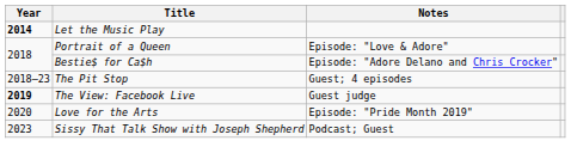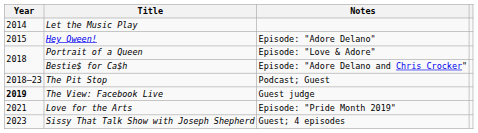Let the Music Play | Year: bold -> normal
+ row: 2015 | Hey Qween! | Episode: "Adore Delano"
The Pit Stop | Notes: Guest; 4 episodes -> Podcast; Guest
Love for the Arts | Year: 2020 -> 2021
Sissy That Talk Show with Joseph Shepherd | Notes: Podcast; Guest -> Guest; 4 episodes
